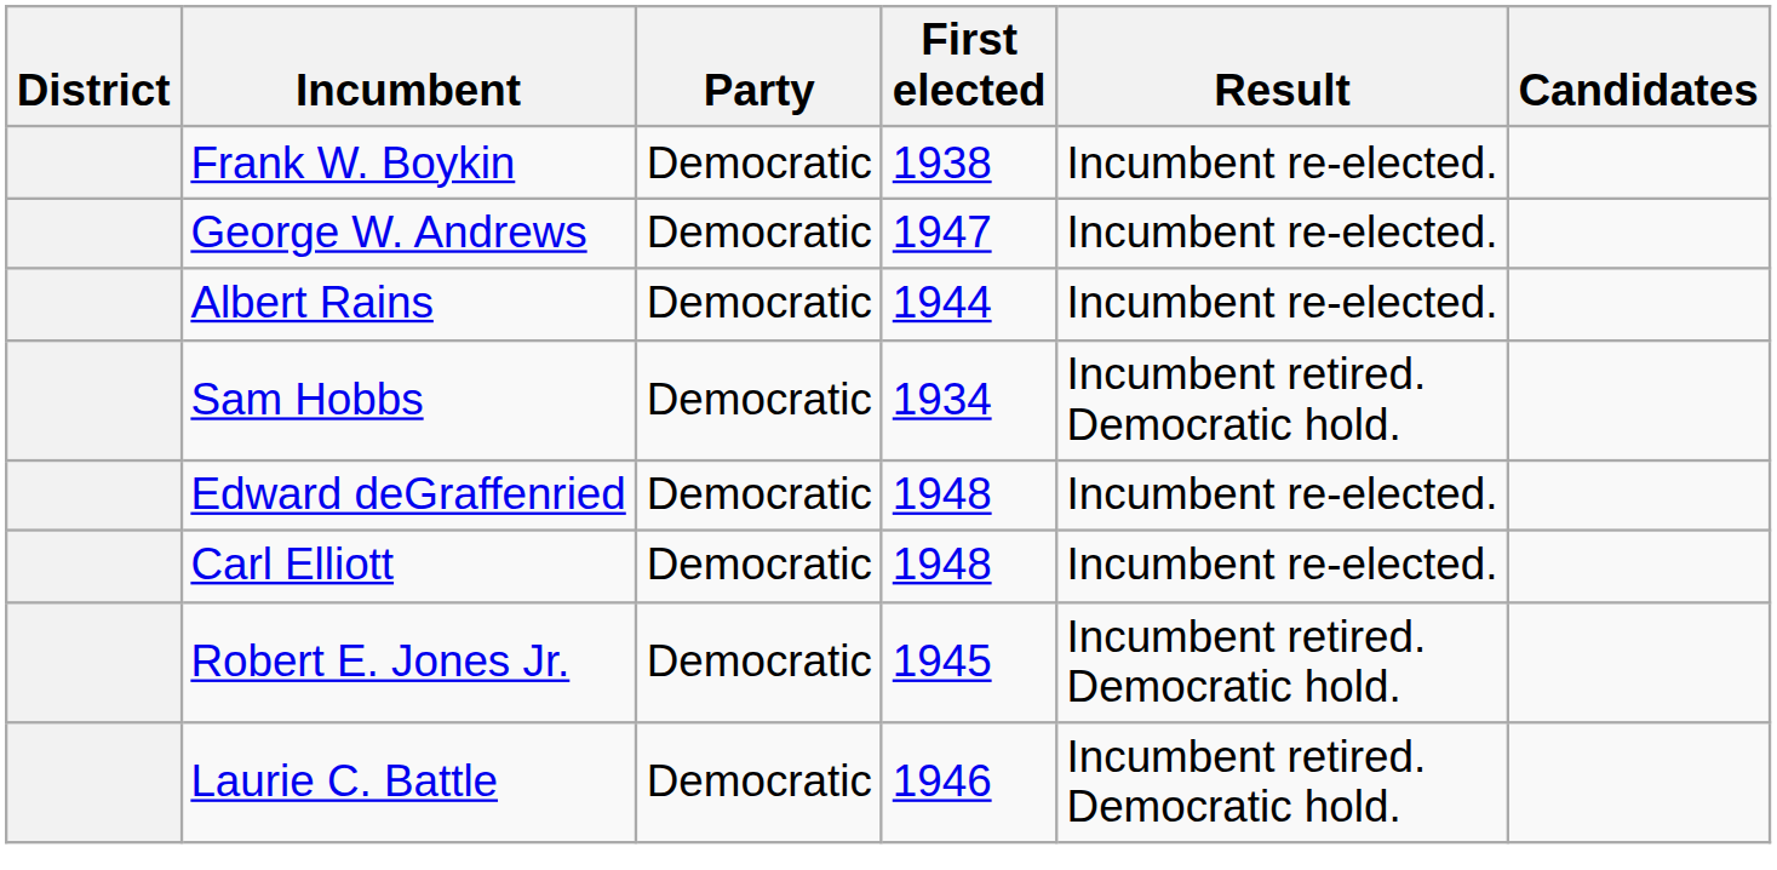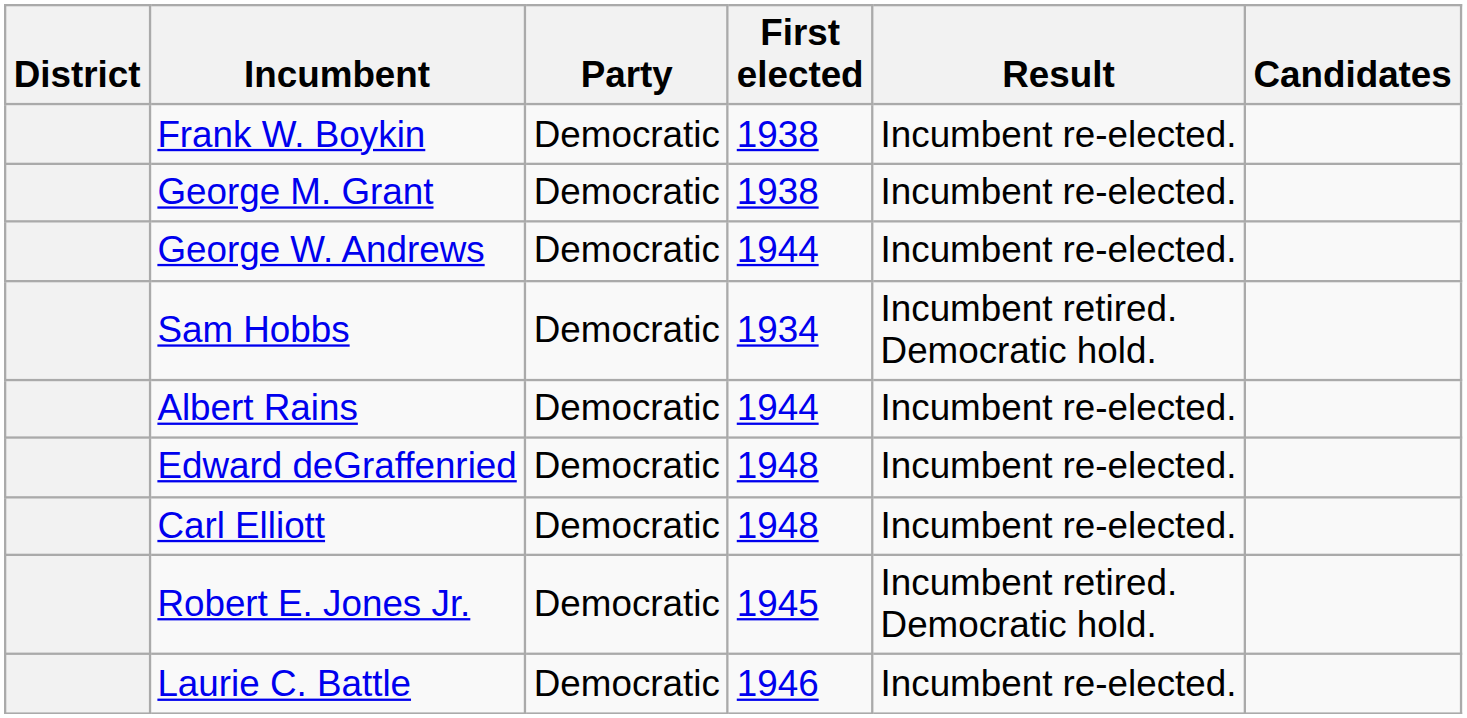+ row: George M. Grant | Democratic | 1938 | Incumbent re-elected.
George W. Andrews | First elected: 1947 -> 1944
rows swapped: Sam Hobbs <-> Albert Rains
Laurie C. Battle | Result: Incumbent retired. Democratic hold. -> Incumbent re-elected.
